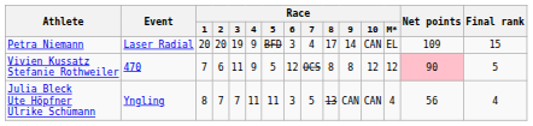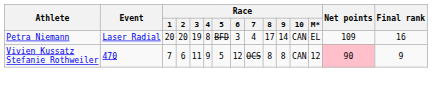Petra Niemann | Race / 4: 9 -> 8
Petra Niemann | Final rank: 15 -> 16
Vivien Kussatz Stefanie Rothweiler | Race / 10: 12 -> CAN
Vivien Kussatz Stefanie Rothweiler | Final rank: 5 -> 9
- row: Julia Bleck Ute Höpfner Ulrike Schümann | Yngling | 8 | 7 | 7 | 11 | 11 | 3 | 5 | 13 | CAN | CAN | 4 | 56 | 4
